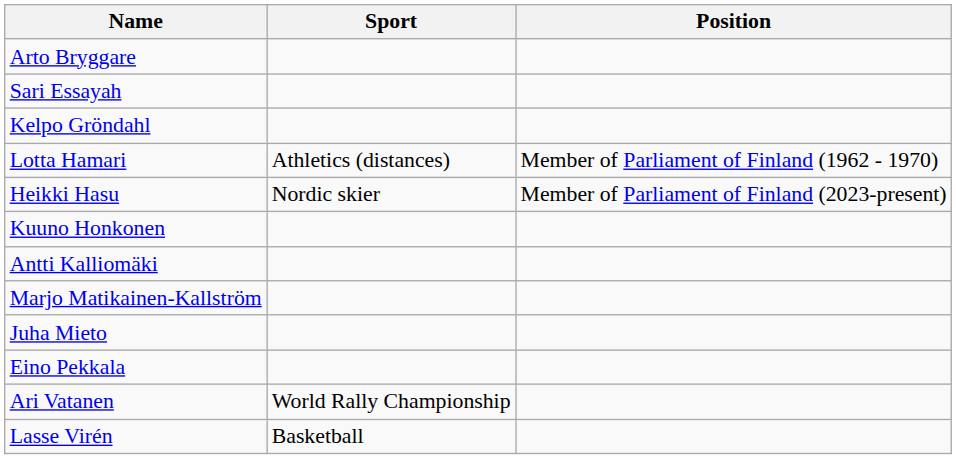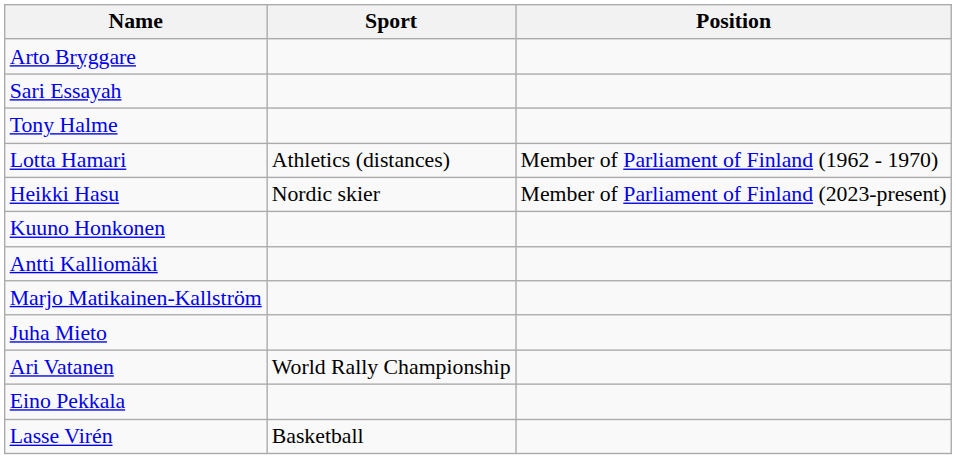- row: Kelpo Gröndahl
+ row: Tony Halme
rows swapped: Eino Pekkala <-> Ari Vatanen
